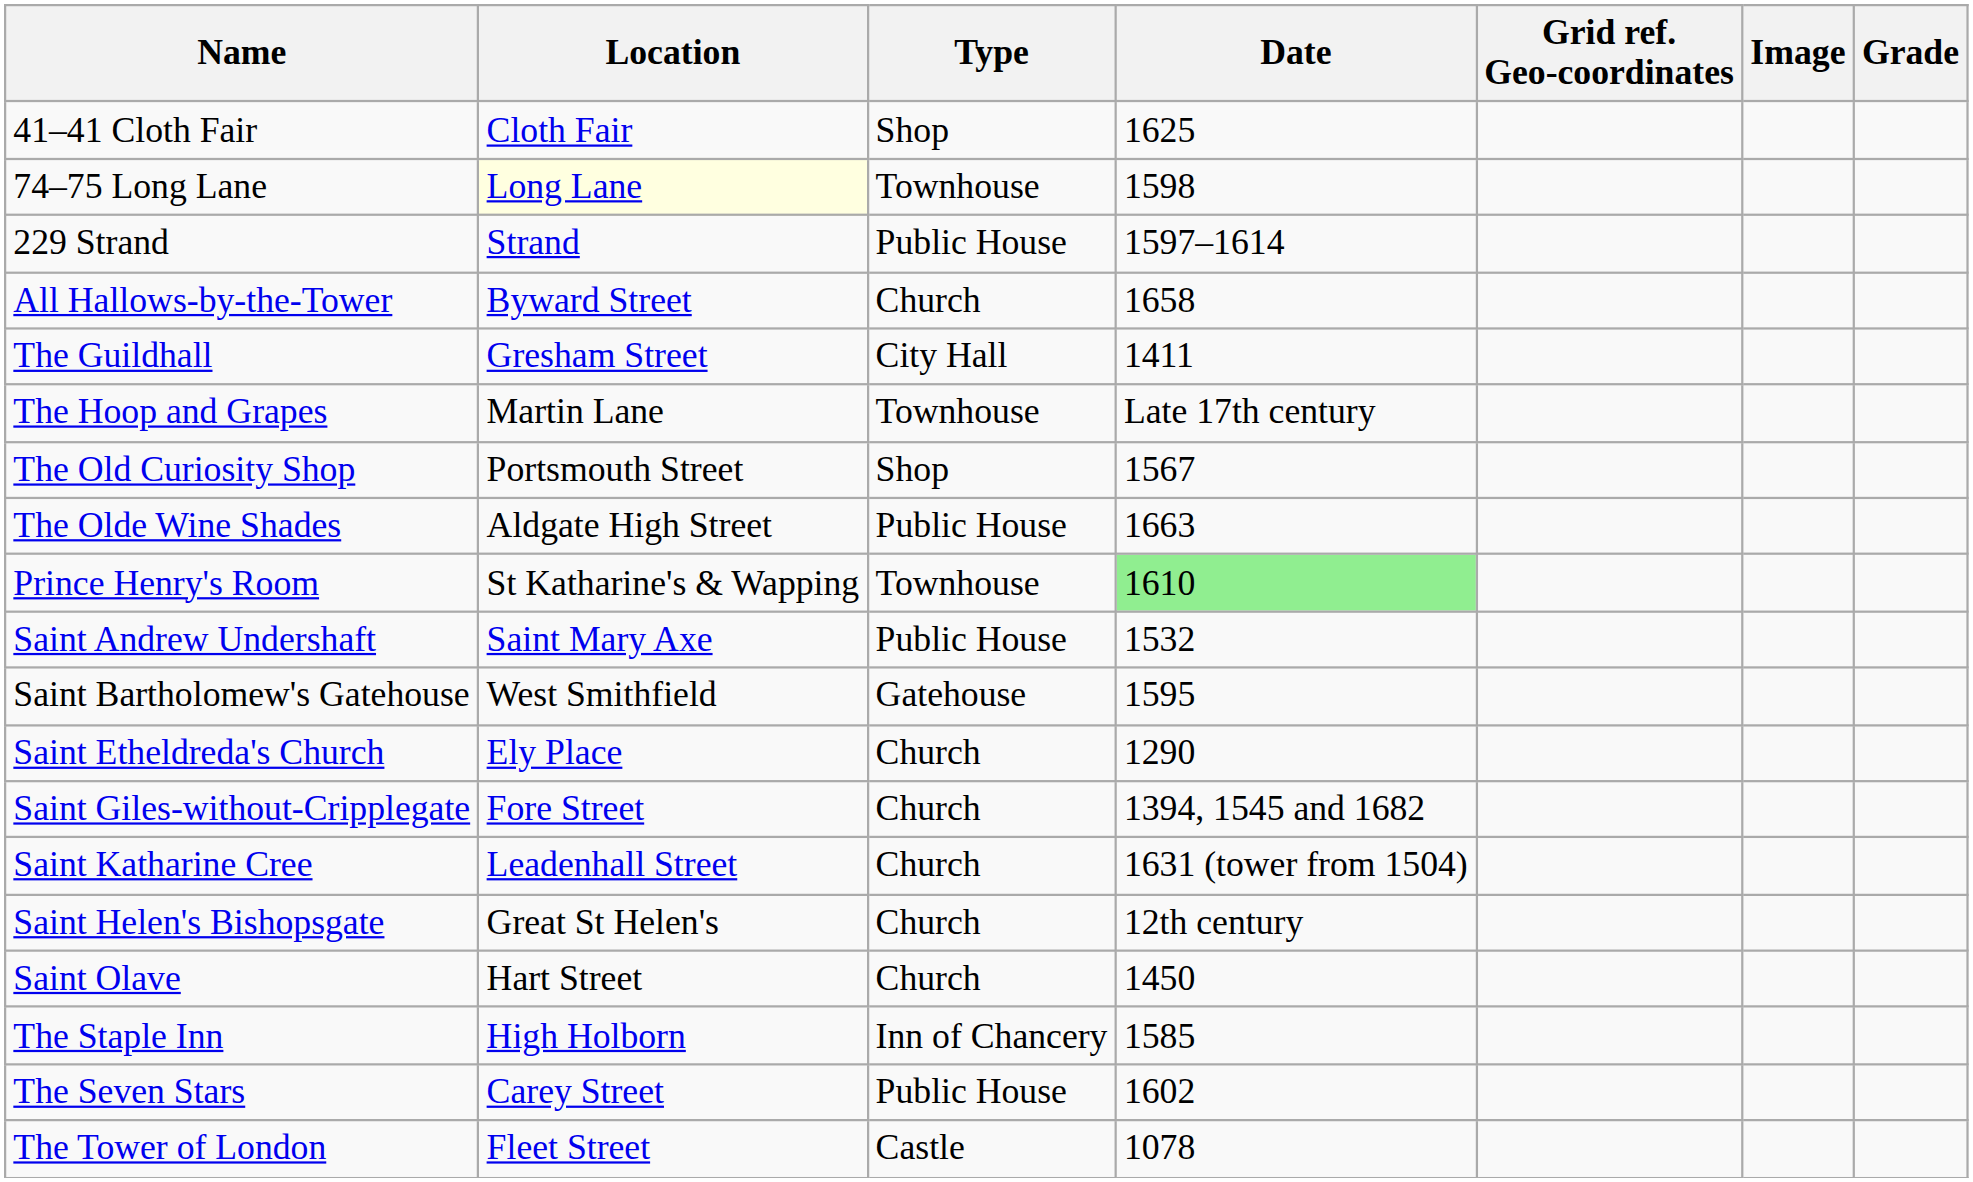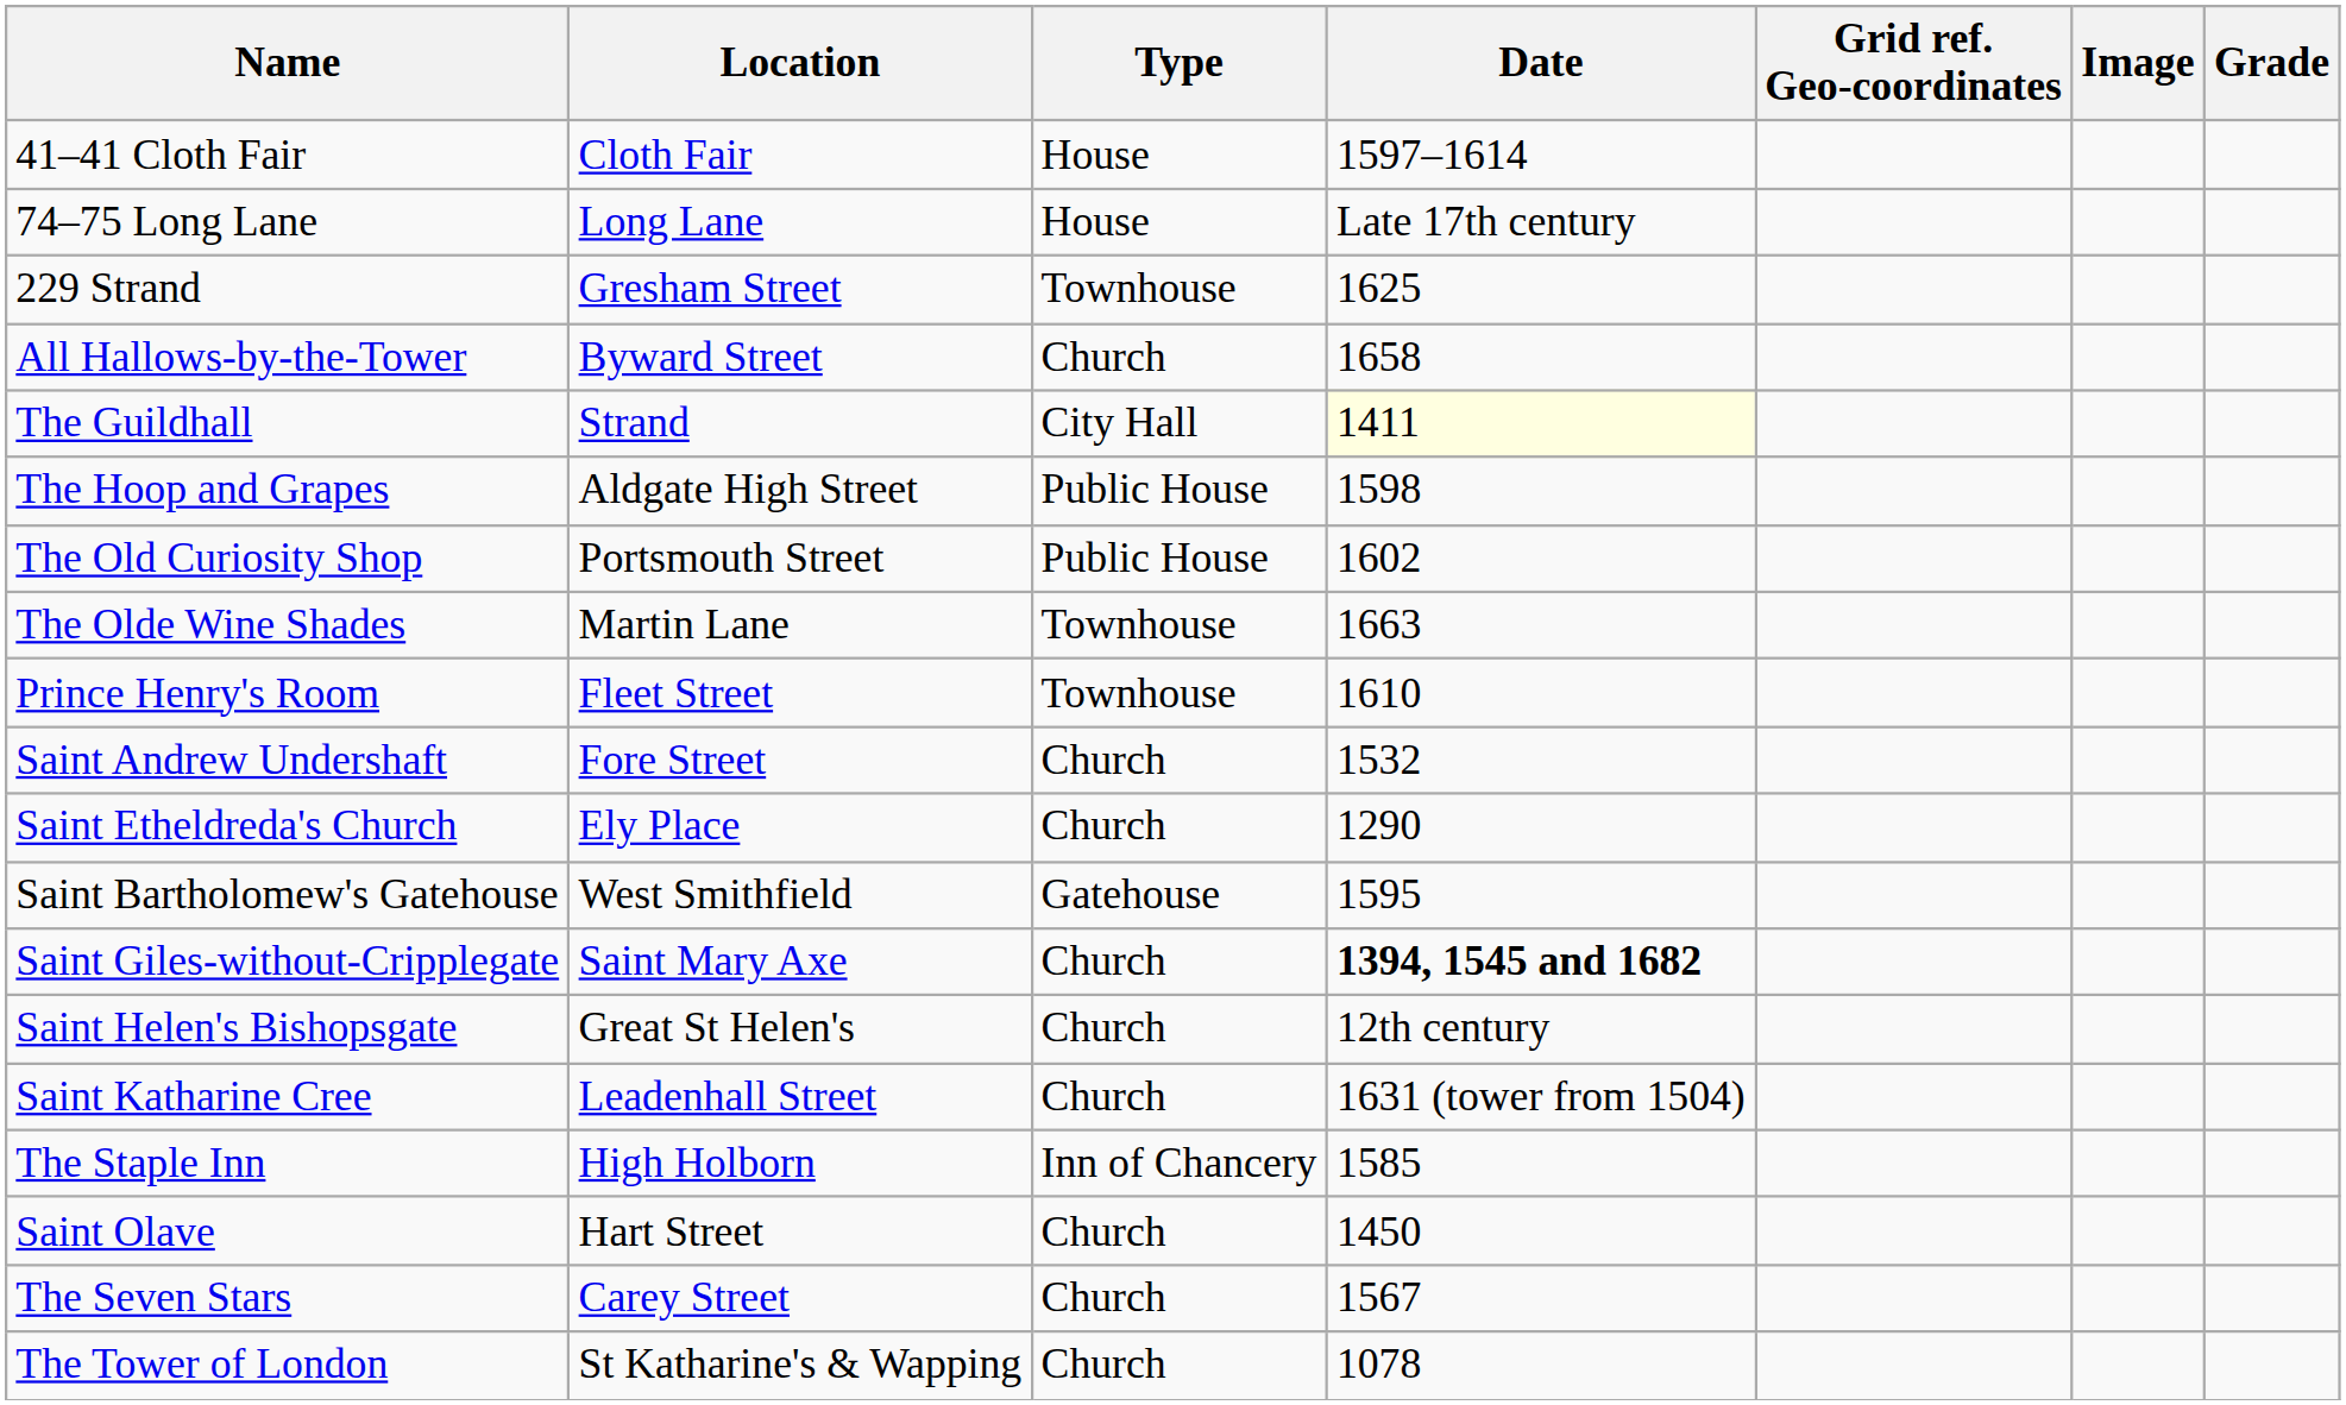41–41 Cloth Fair | Type: Shop -> House
41–41 Cloth Fair | Date: 1625 -> 1597–1614
74–75 Long Lane | Location: lightyellow background -> no background
74–75 Long Lane | Type: Townhouse -> House
74–75 Long Lane | Date: 1598 -> Late 17th century
229 Strand | Location: Strand -> Gresham Street
229 Strand | Type: Public House -> Townhouse
229 Strand | Date: 1597–1614 -> 1625
The Guildhall | Location: Gresham Street -> Strand
The Guildhall | Date: no background -> lightyellow background
The Hoop and Grapes | Location: Martin Lane -> Aldgate High Street
The Hoop and Grapes | Type: Townhouse -> Public House
The Hoop and Grapes | Date: Late 17th century -> 1598
The Old Curiosity Shop | Type: Shop -> Public House
The Old Curiosity Shop | Date: 1567 -> 1602
The Olde Wine Shades | Location: Aldgate High Street -> Martin Lane
The Olde Wine Shades | Type: Public House -> Townhouse
Prince Henry's Room | Location: St Katharine's & Wapping -> Fleet Street
Prince Henry's Room | Date: lightgreen background -> no background
Saint Andrew Undershaft | Location: Saint Mary Axe -> Fore Street
Saint Andrew Undershaft | Type: Public House -> Church
rows swapped: Saint Bartholomew's Gatehouse <-> Saint Etheldreda's Church
Saint Giles-without-Cripplegate | Location: Fore Street -> Saint Mary Axe
Saint Giles-without-Cripplegate | Date: normal -> bold
rows swapped: Saint Helen's Bishopsgate <-> Saint Katharine Cree
rows swapped: Saint Olave <-> The Staple Inn
The Seven Stars | Type: Public House -> Church
The Seven Stars | Date: 1602 -> 1567
The Tower of London | Location: Fleet Street -> St Katharine's & Wapping
The Tower of London | Type: Castle -> Church
